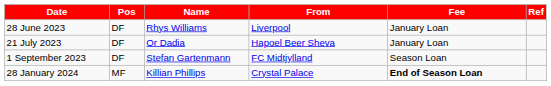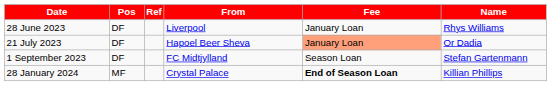columns swapped: Name <-> Ref
21 July 2023 | Fee: no background -> lightsalmon background
